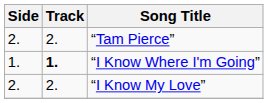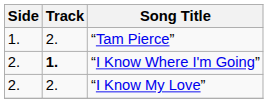“Tam Pierce” | Side: 2. -> 1.
“I Know Where I'm Going” | Side: 1. -> 2.
